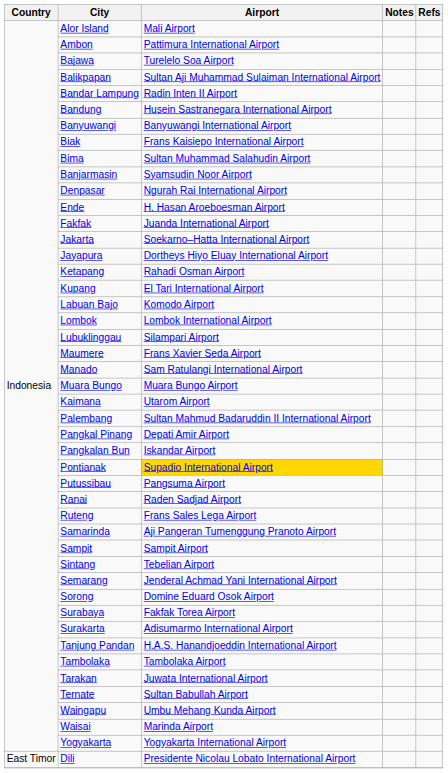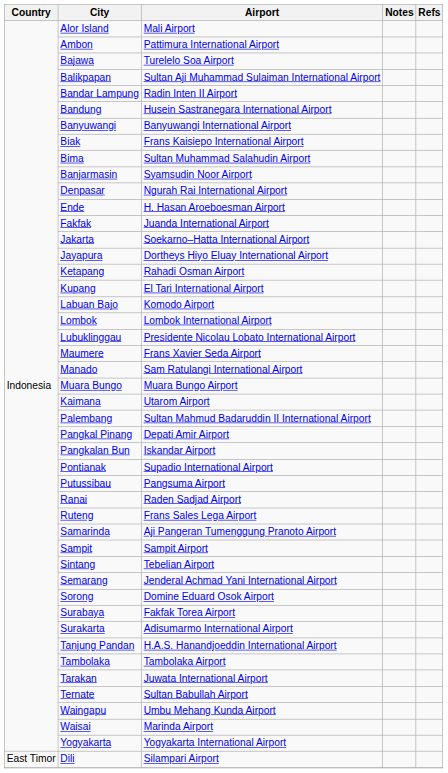Lubuklinggau | Airport: Silampari Airport -> Presidente Nicolau Lobato International Airport
Pontianak | Airport: gold background -> no background
Dili | Airport: Presidente Nicolau Lobato International Airport -> Silampari Airport
